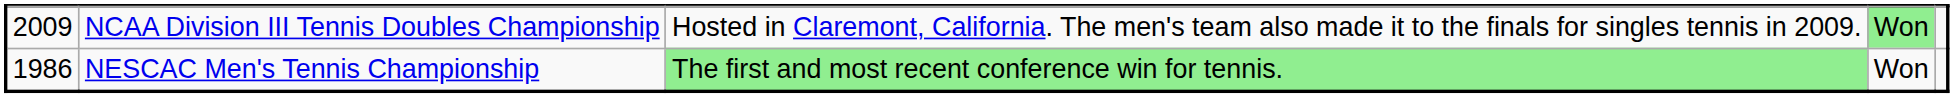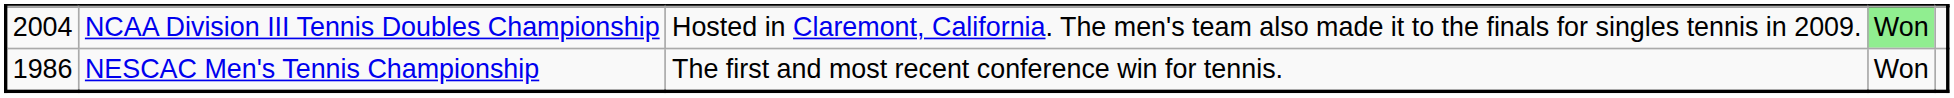NCAA Division III Tennis Doubles Championship | column 1: 2009 -> 2004
NESCAC Men's Tennis Championship | column 3: lightgreen background -> no background
